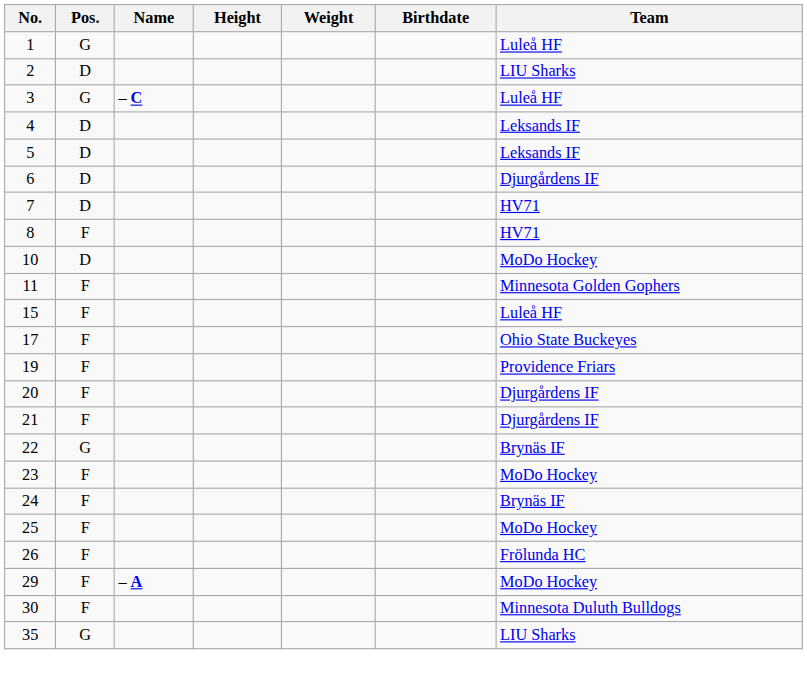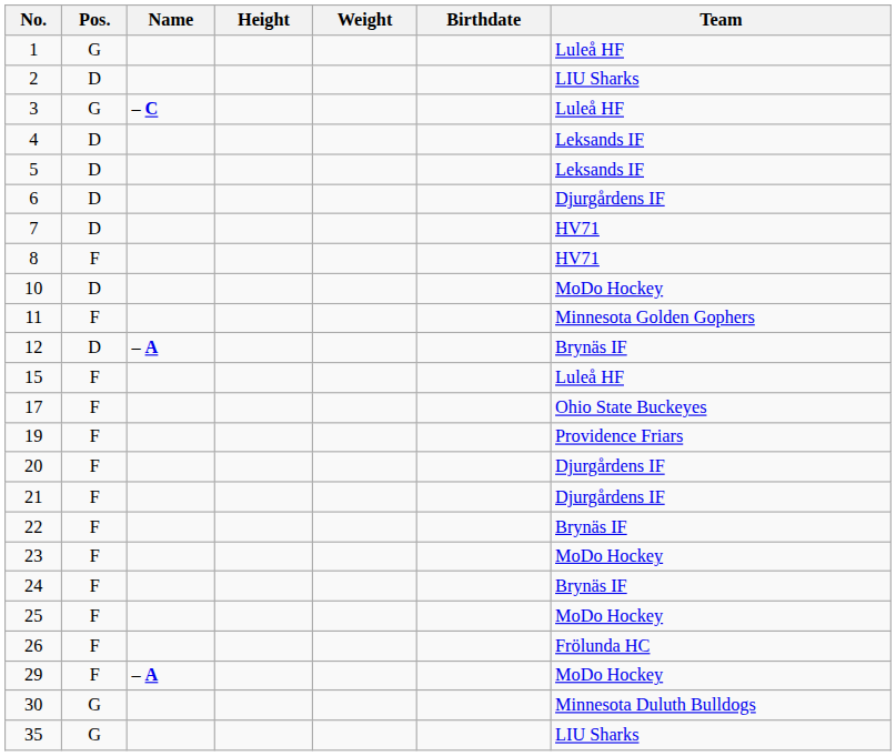+ row: 12 | D | – A | Brynäs IF
22 | Pos.: G -> F
30 | Pos.: F -> G
